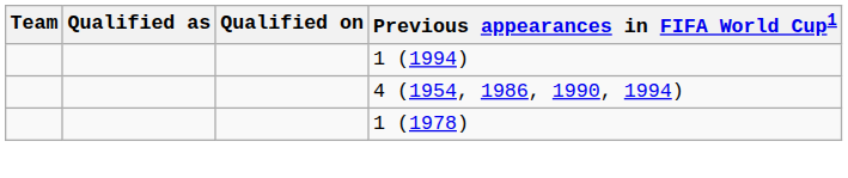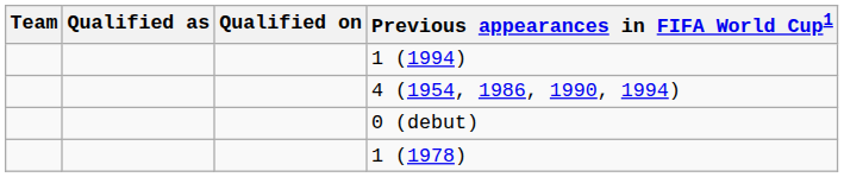+ row: 0 (debut)
